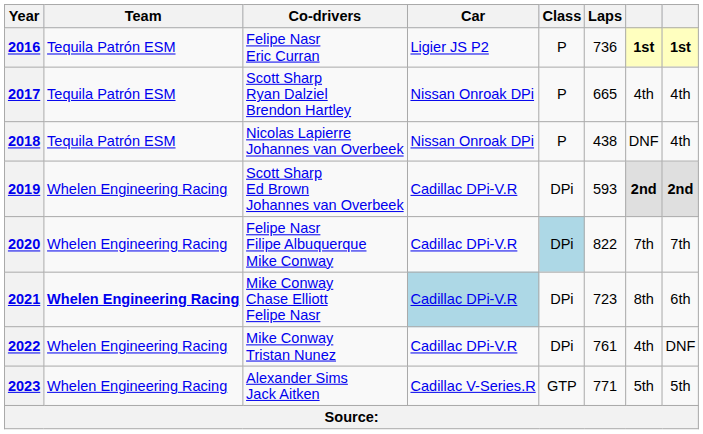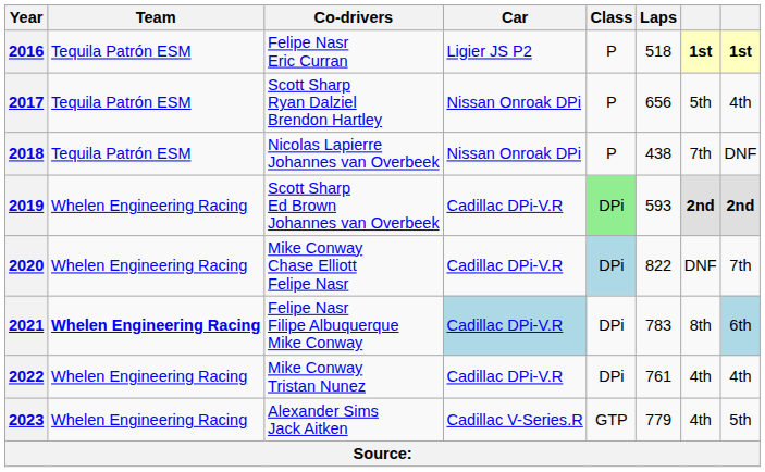2016 | Laps: 736 -> 518
2017 | Laps: 665 -> 656
2017 | column 7: 4th -> 5th
2018 | column 7: DNF -> 7th
2018 | column 8: 4th -> DNF
2019 | Class: no background -> lightgreen background
2020 | Co-drivers: Felipe Nasr Filipe Albuquerque Mike Conway -> Mike Conway Chase Elliott Felipe Nasr
2020 | column 7: 7th -> DNF
2021 | Co-drivers: Mike Conway Chase Elliott Felipe Nasr -> Felipe Nasr Filipe Albuquerque Mike Conway
2021 | Laps: 723 -> 783
2021 | column 8: no background -> lightblue background
2022 | column 8: DNF -> 4th
2023 | Laps: 771 -> 779
2023 | column 7: 5th -> 4th
